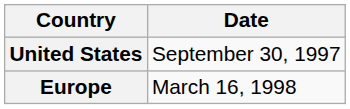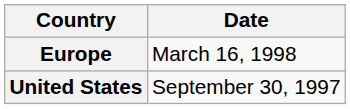rows swapped: United States <-> Europe
